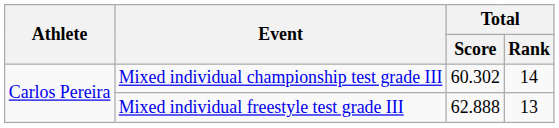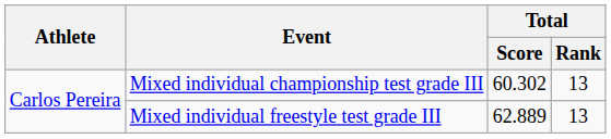Mixed individual championship test grade III | Total / Rank: 14 -> 13
Mixed individual freestyle test grade III | Total / Score: 62.888 -> 62.889
